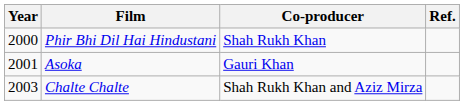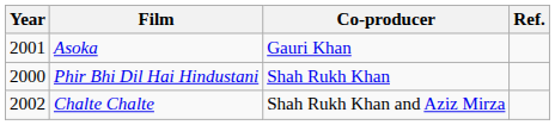rows swapped: Phir Bhi Dil Hai Hindustani <-> Asoka
Chalte Chalte | Year: 2003 -> 2002
